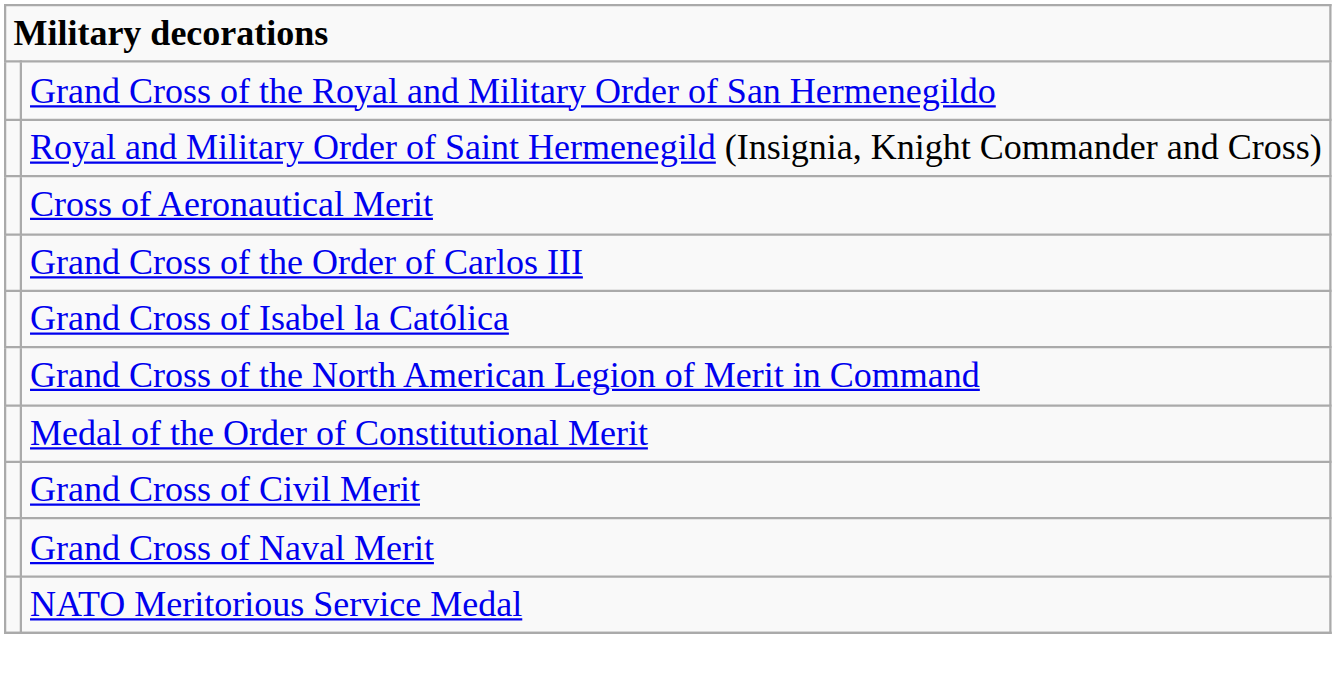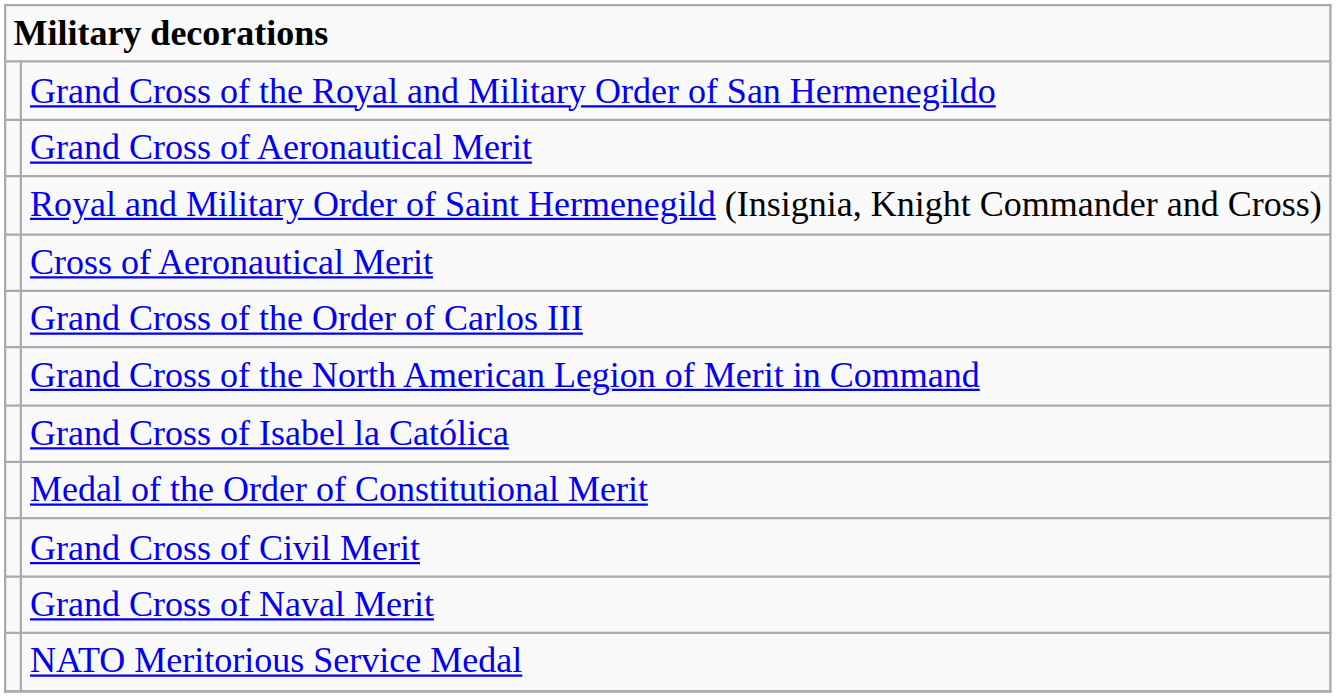+ row: Grand Cross of Aeronautical Merit
rows swapped: Grand Cross of the North American Legion of Merit in Command <-> Grand Cross of Isabel la Católica
